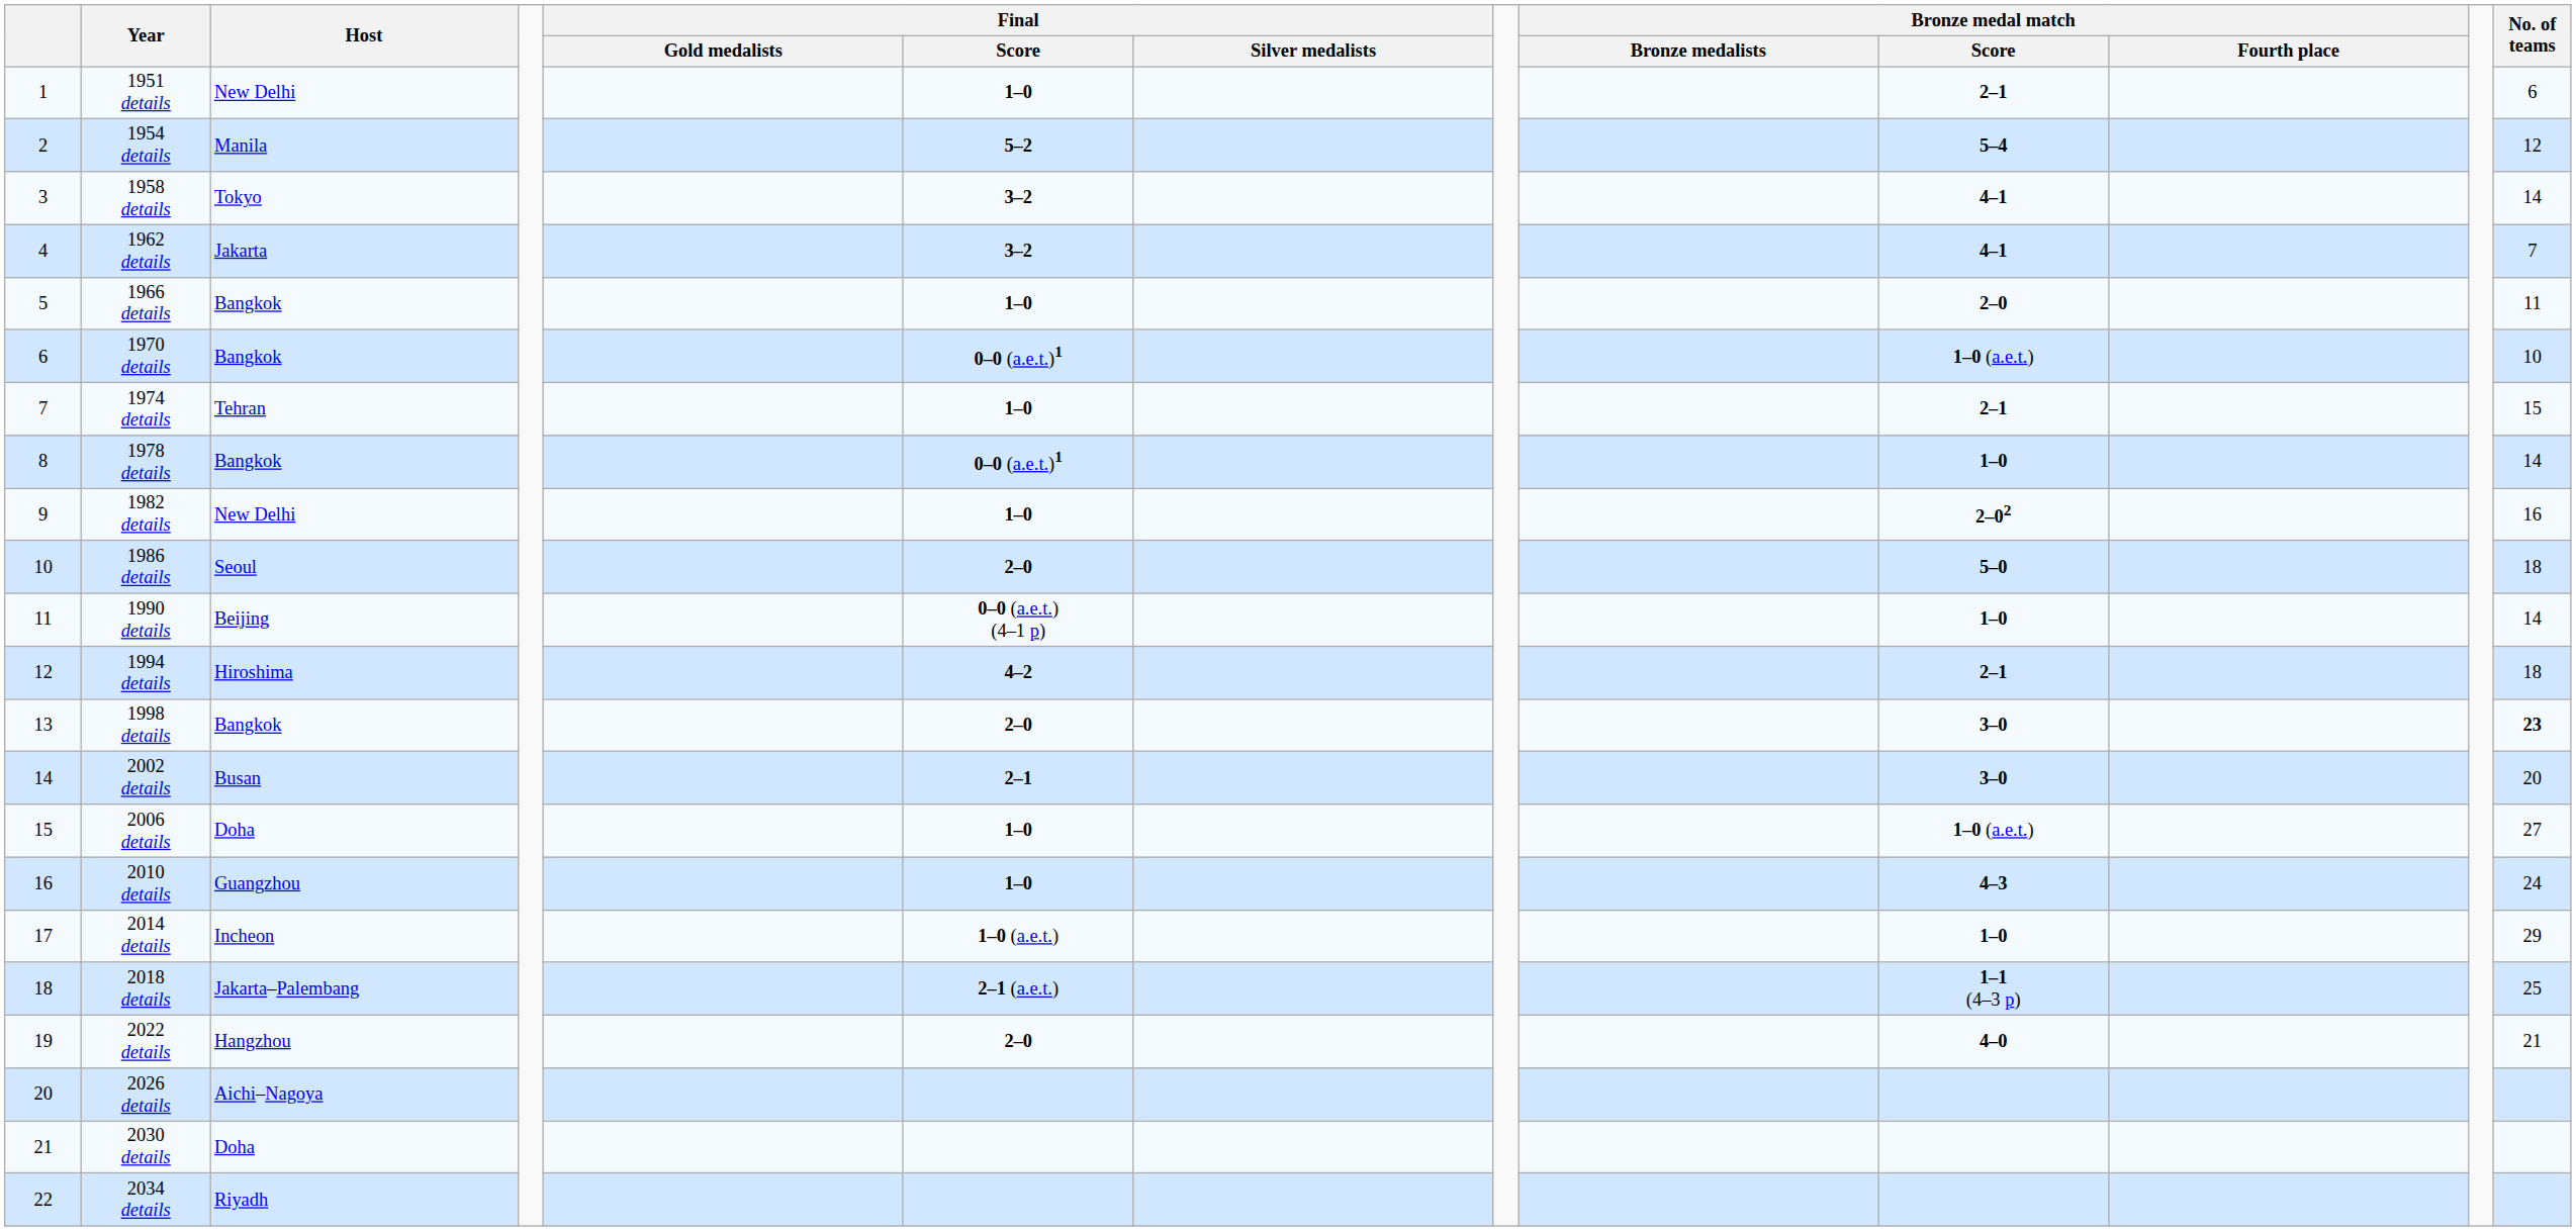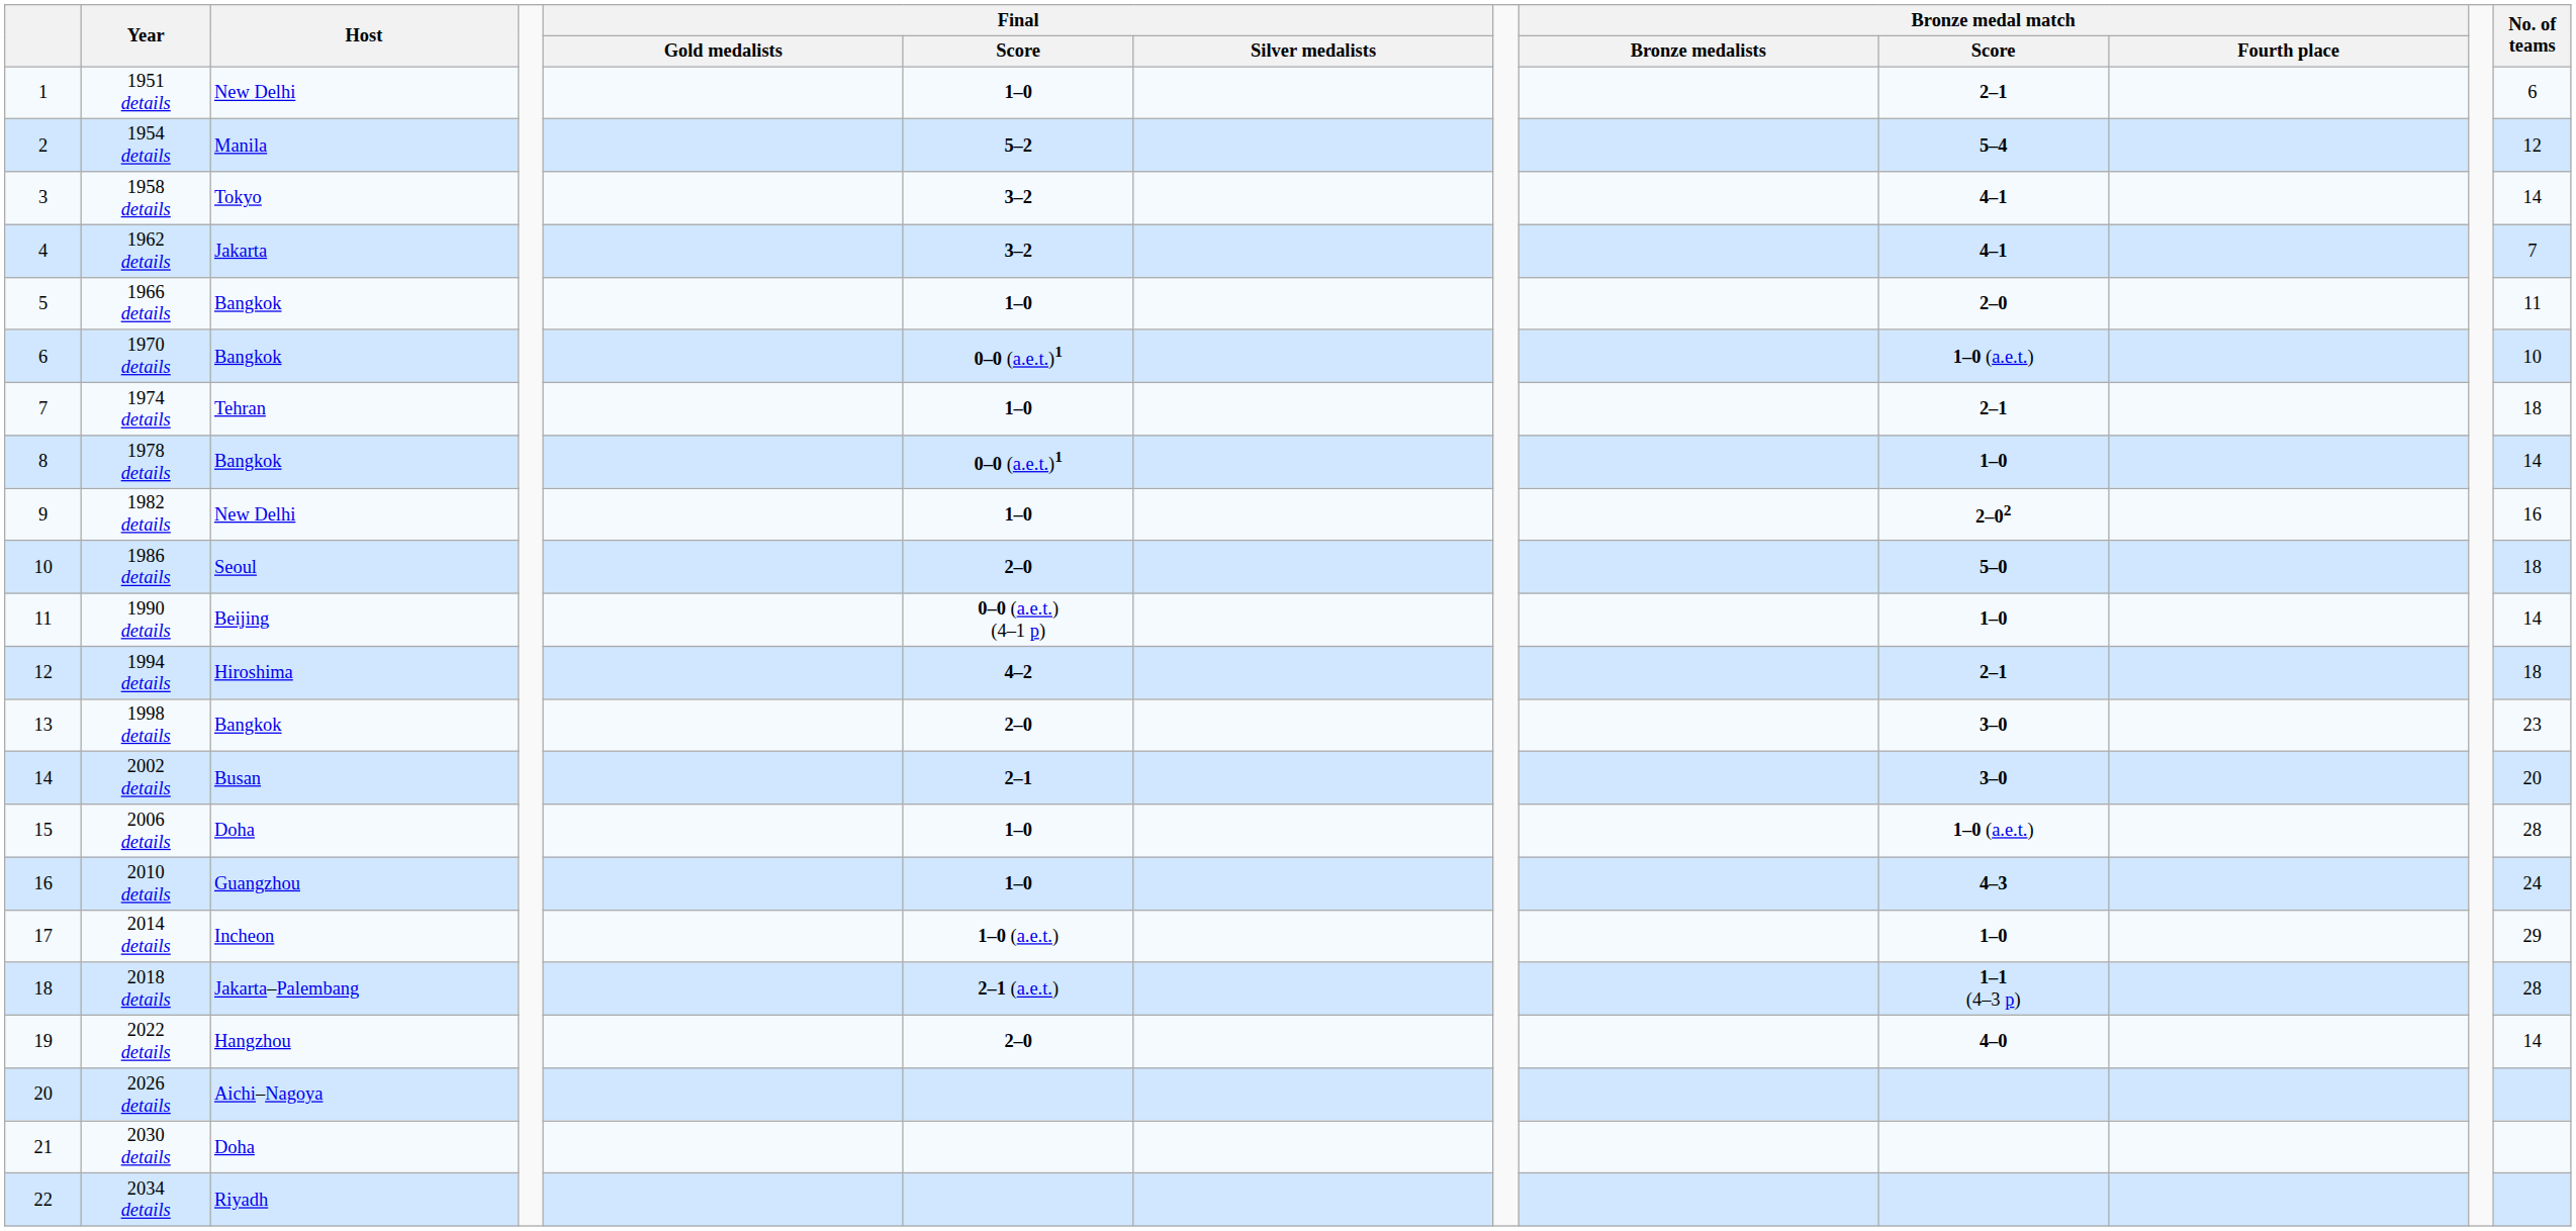1974 details | No. of teams: 15 -> 18
1998 details | No. of teams: bold -> normal
2006 details | No. of teams: 27 -> 28
2018 details | No. of teams: 25 -> 28
2022 details | No. of teams: 21 -> 14
